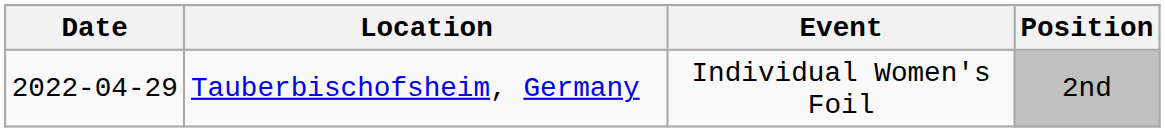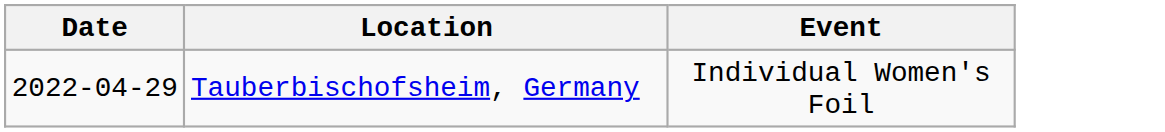- column: Position | 2nd
